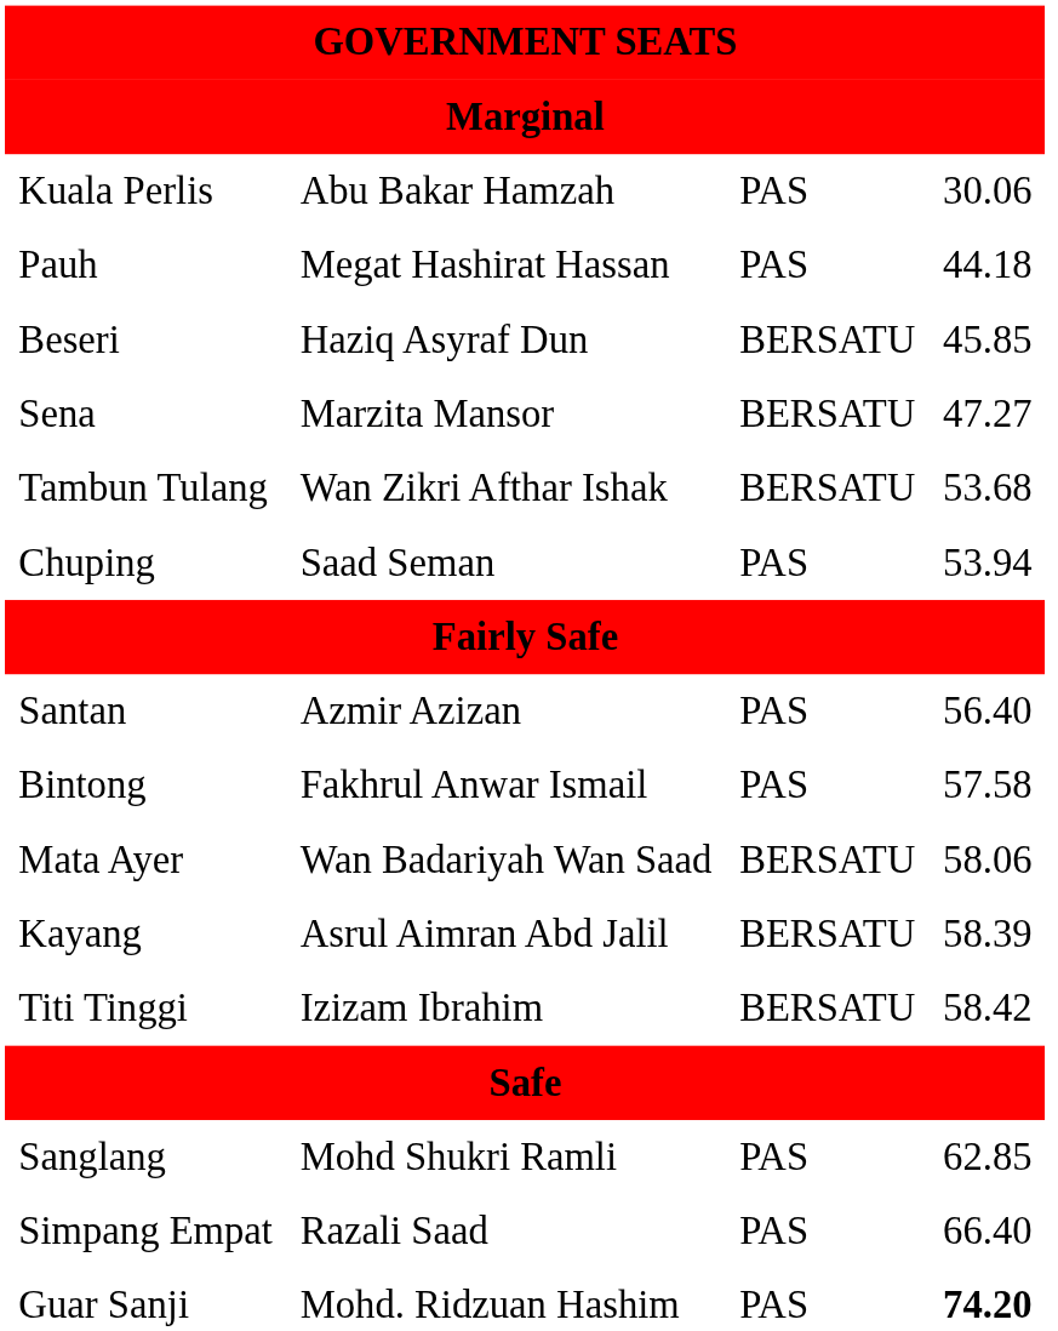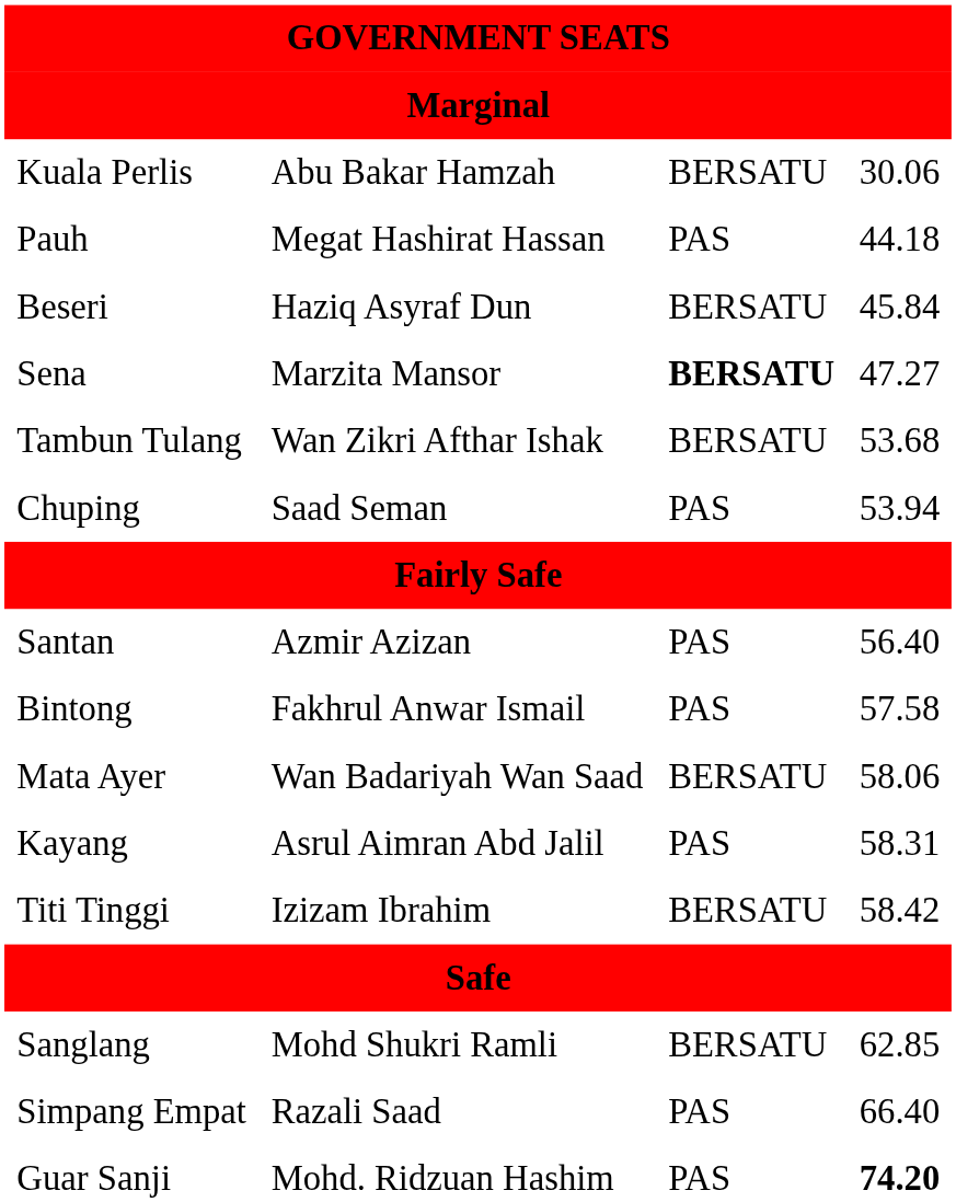Kuala Perlis | column 3: PAS -> BERSATU
Beseri | column 4: 45.85 -> 45.84
Sena | column 3: normal -> bold
Kayang | column 3: BERSATU -> PAS
Kayang | column 4: 58.39 -> 58.31
Sanglang | column 3: PAS -> BERSATU
